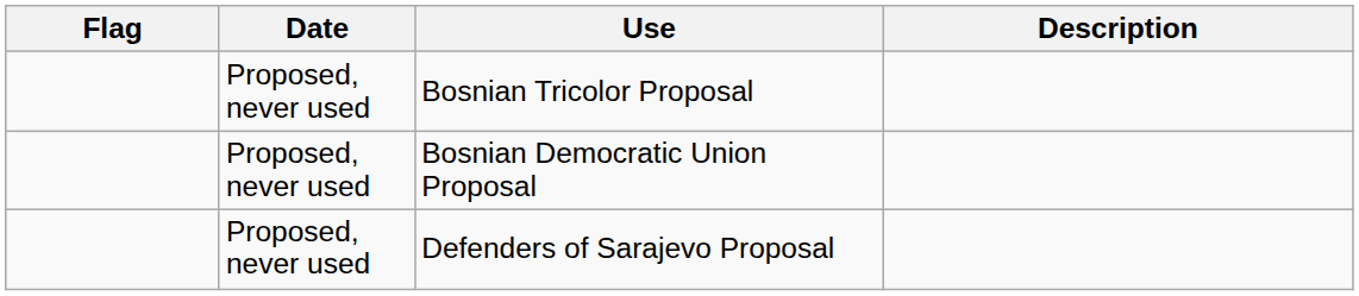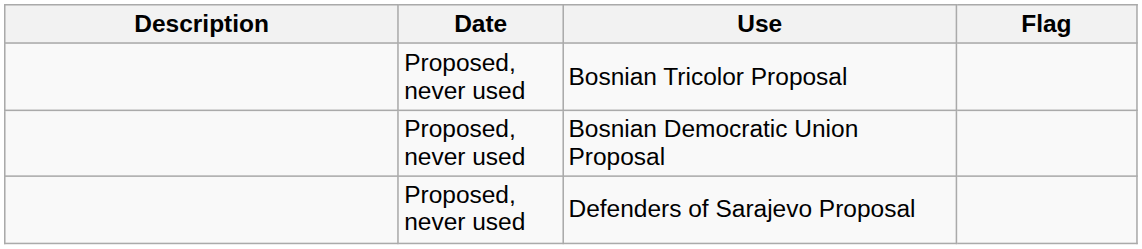columns swapped: Flag <-> Description
